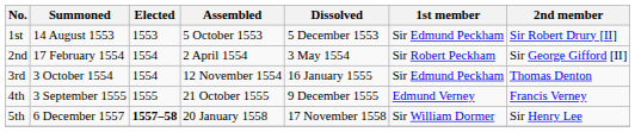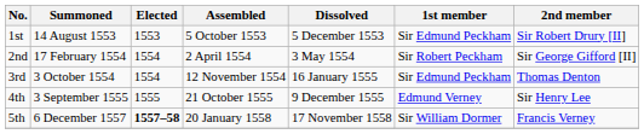4th | 2nd member: Francis Verney -> Sir Henry Lee
5th | 2nd member: Sir Henry Lee -> Francis Verney
